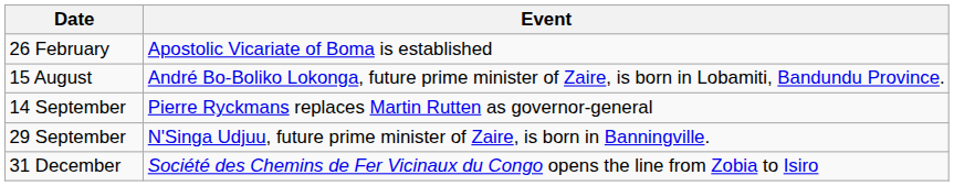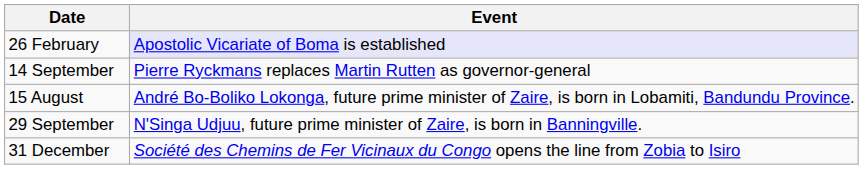26 February | Event: no background -> lavender background
rows swapped: 15 August <-> 14 September
